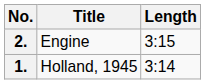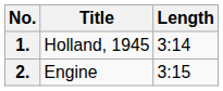rows swapped: 1. <-> 2.
